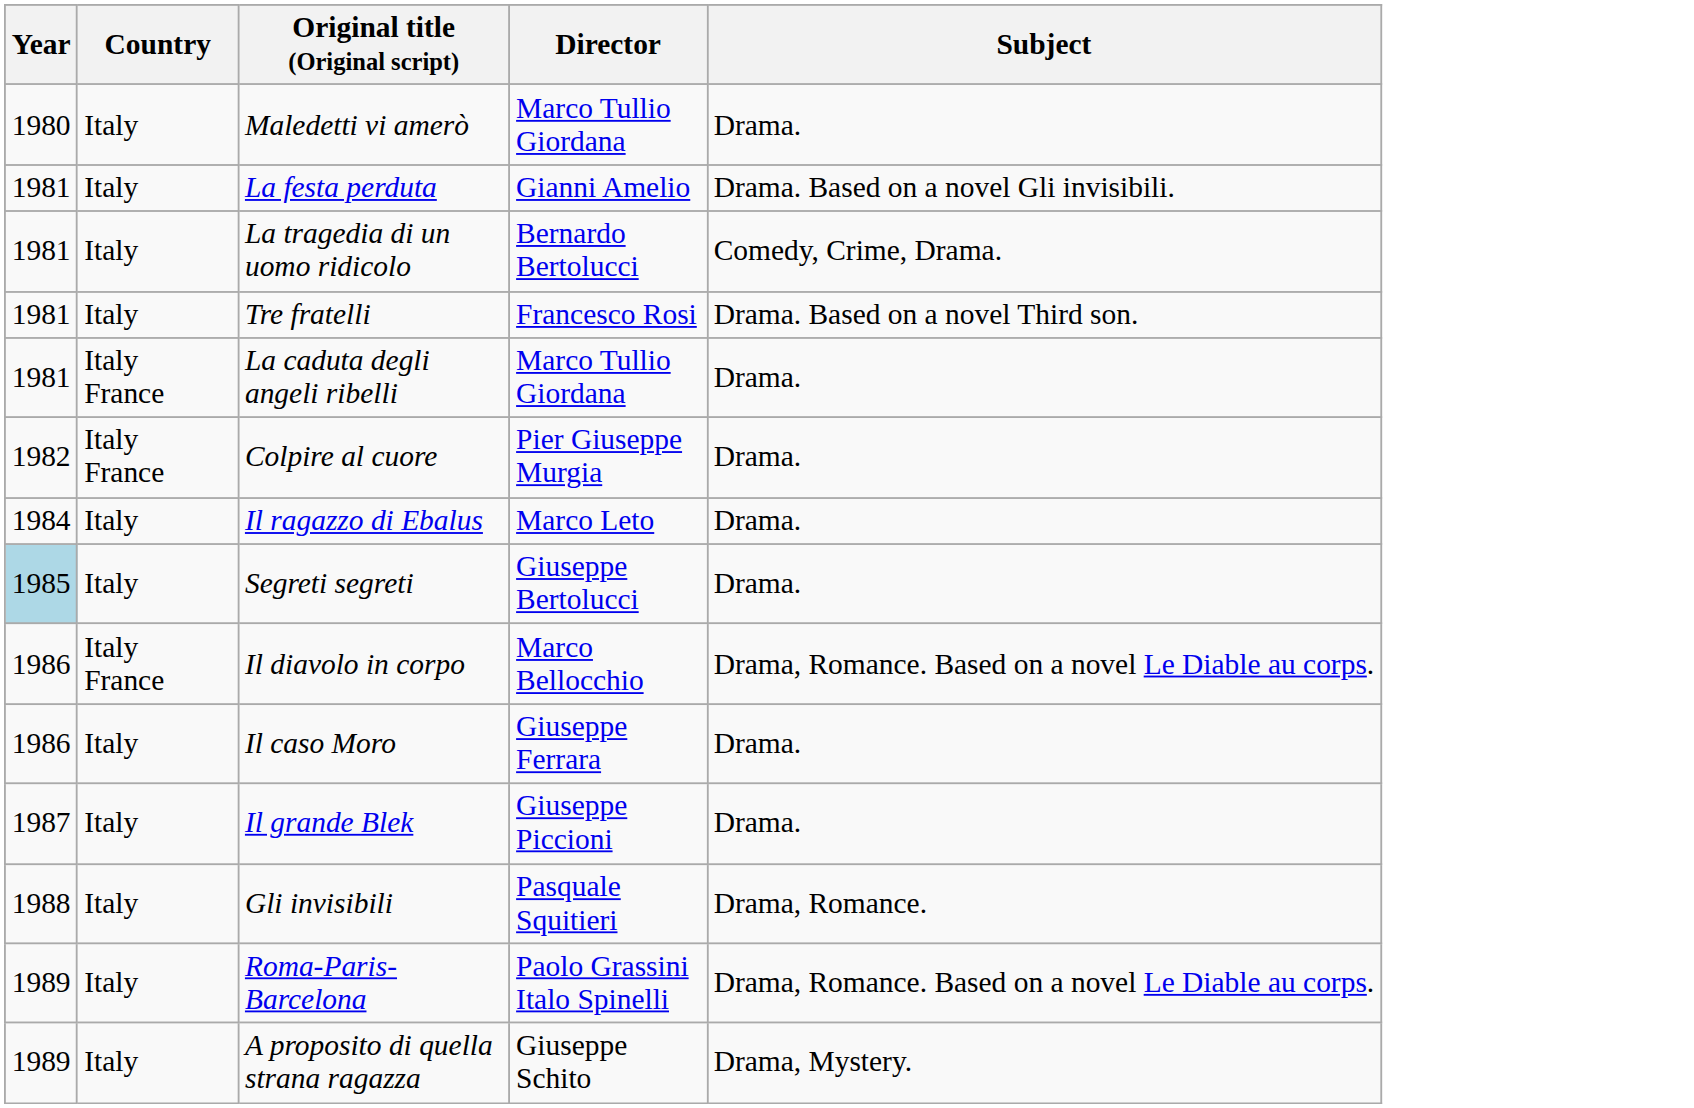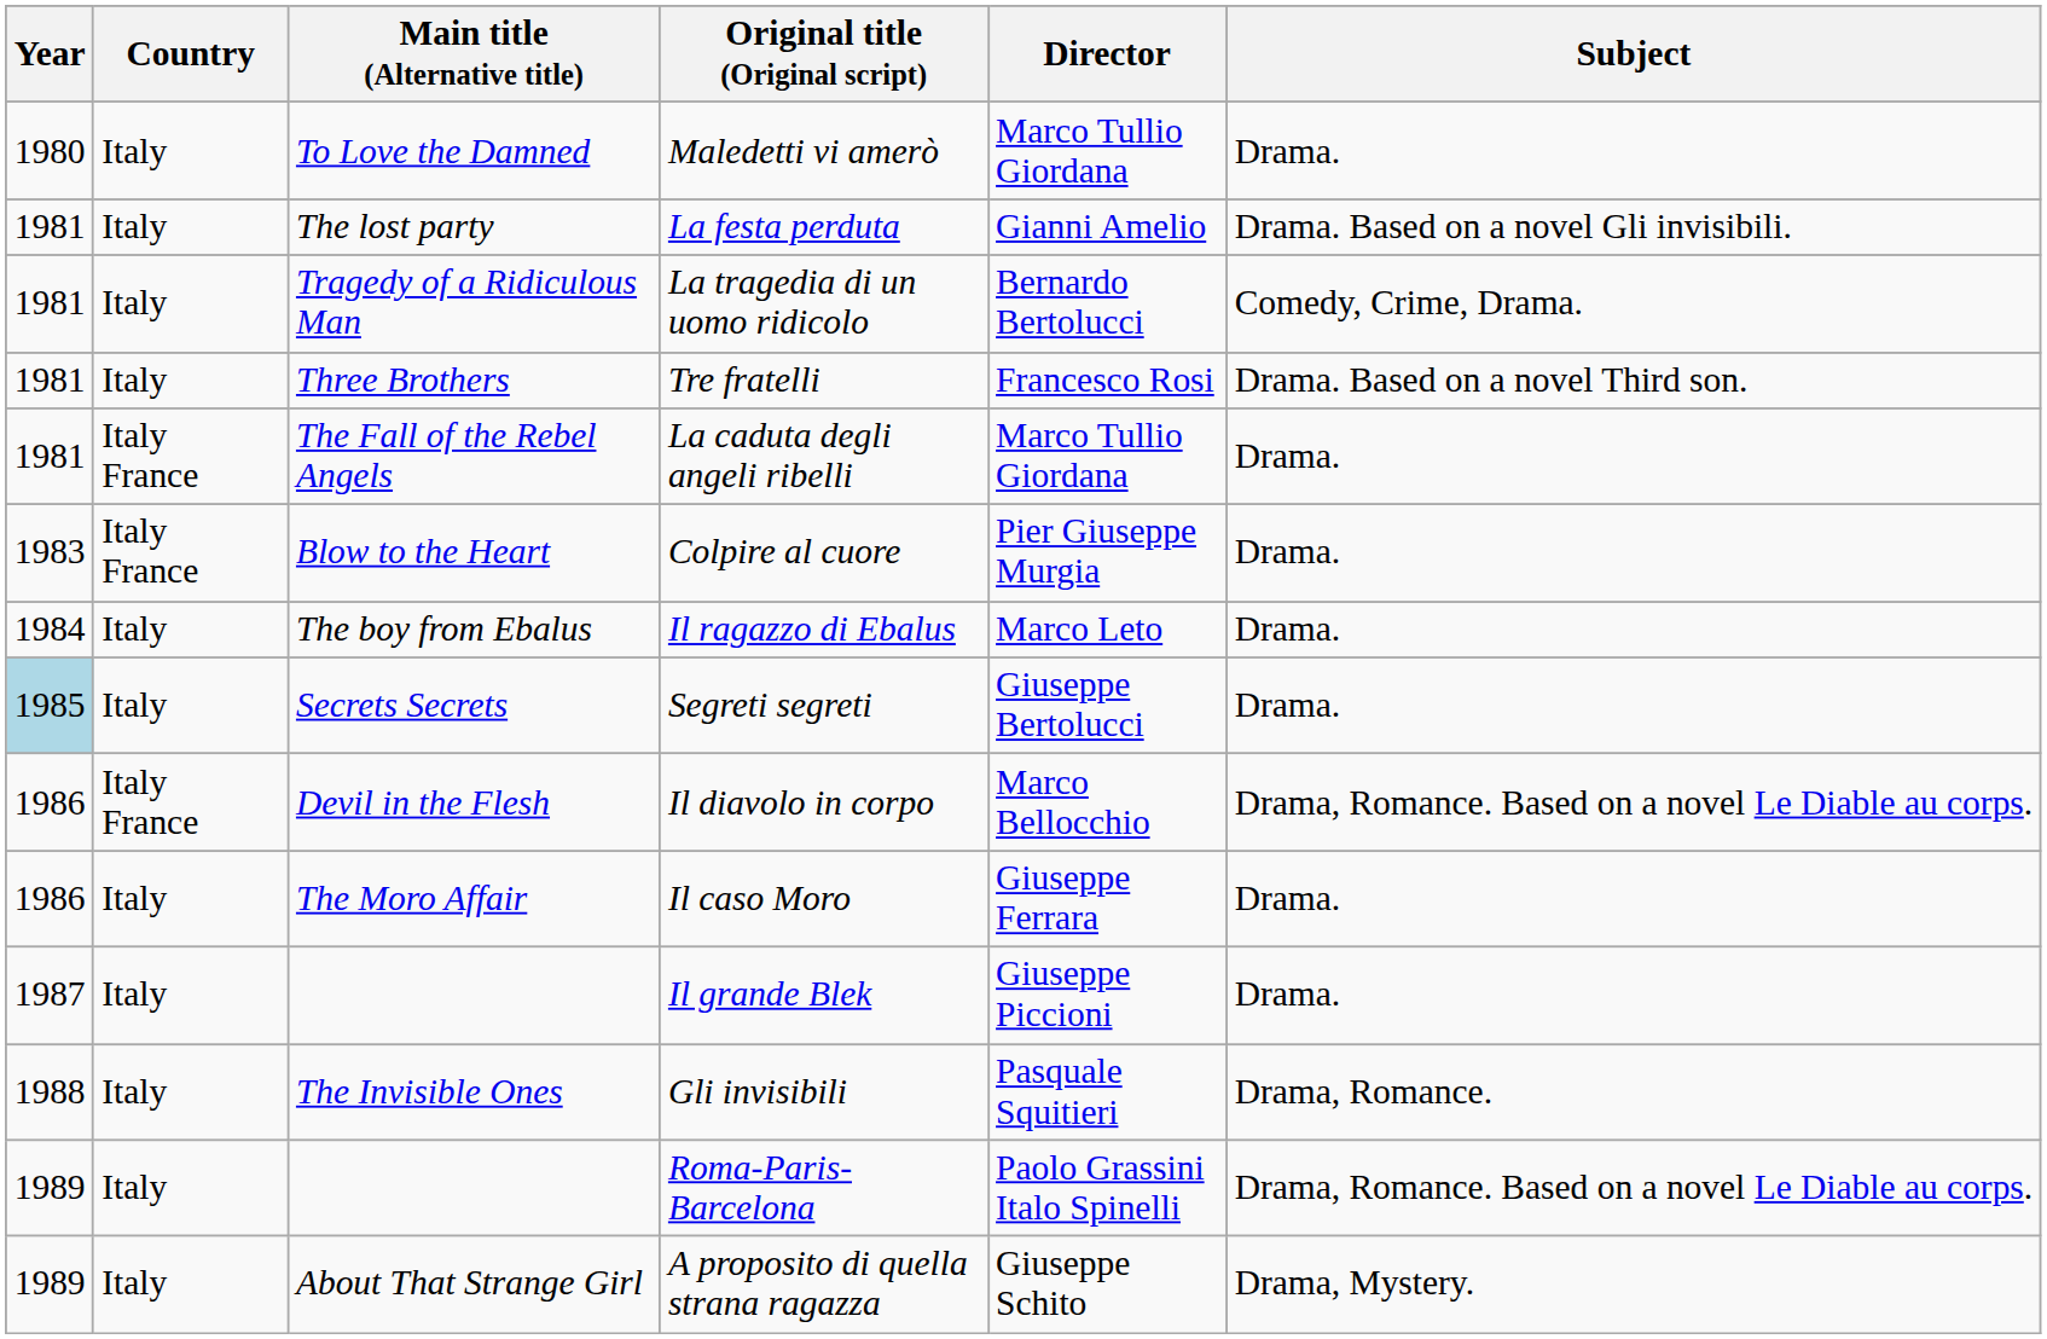+ column: Main title (Alternative title) | To Love the Damned | The lost party | Tragedy of a Ridiculous Man | Three Brothers | The Fall of the Rebel Angels | Blow to the Heart | The boy from Ebalus | Secrets Secrets | Devil in the Flesh | The Moro Affair | The Invisible Ones | About That Strange Girl
Colpire al cuore | Year: 1982 -> 1983
